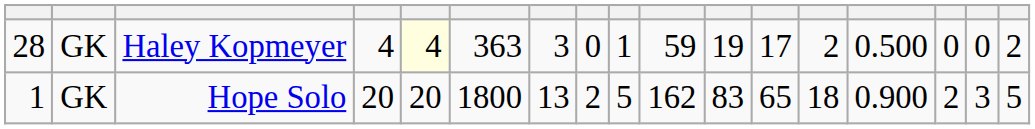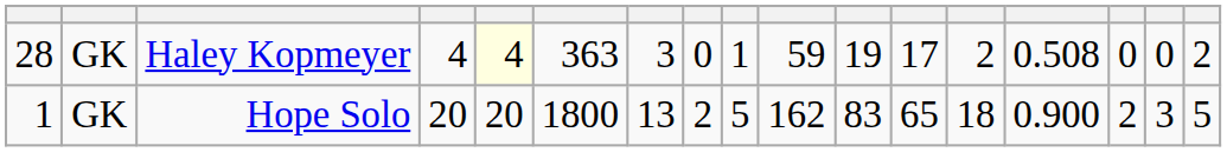Haley Kopmeyer | column 14: 0.500 -> 0.508
